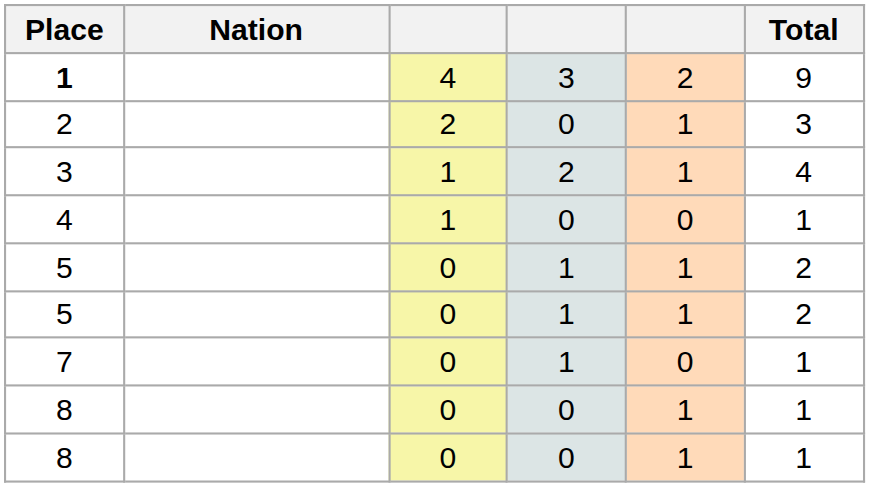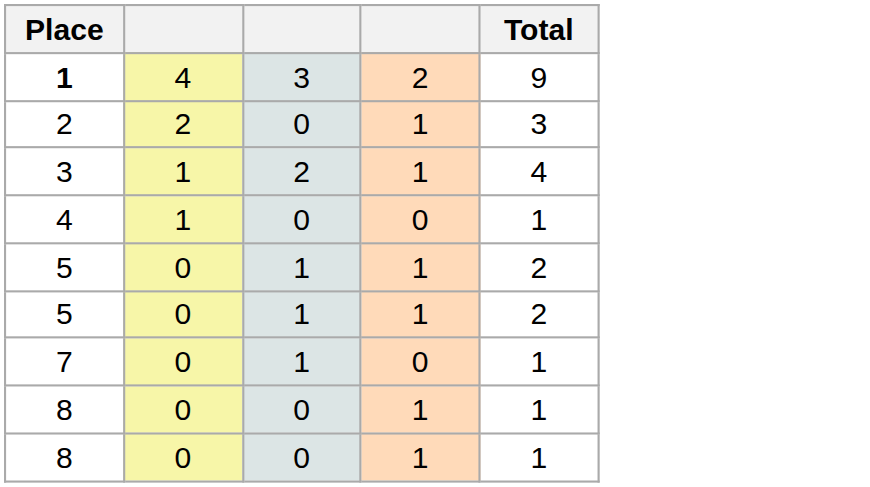- column: Nation
